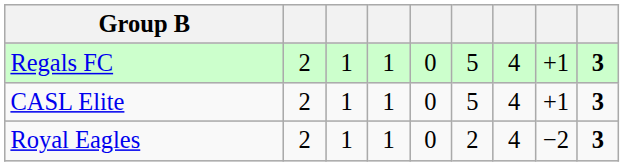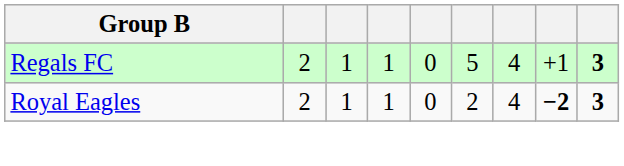- row: CASL Elite | 2 | 1 | 1 | 0 | 5 | 4 | +1 | 3
Royal Eagles | column 8: normal -> bold
